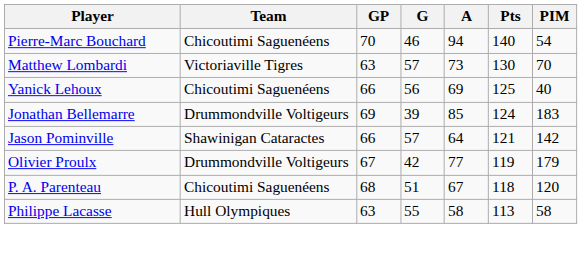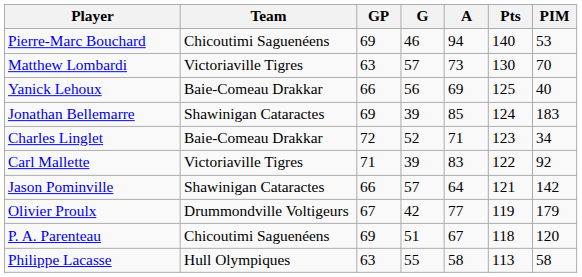Pierre-Marc Bouchard | GP: 70 -> 69
Pierre-Marc Bouchard | PIM: 54 -> 53
Yanick Lehoux | Team: Chicoutimi Saguenéens -> Baie-Comeau Drakkar
Jonathan Bellemarre | Team: Drummondville Voltigeurs -> Shawinigan Cataractes
+ row: Charles Linglet | Baie-Comeau Drakkar | 72 | 52 | 71 | 123 | 34
+ row: Carl Mallette | Victoriaville Tigres | 71 | 39 | 83 | 122 | 92
P. A. Parenteau | GP: 68 -> 69
